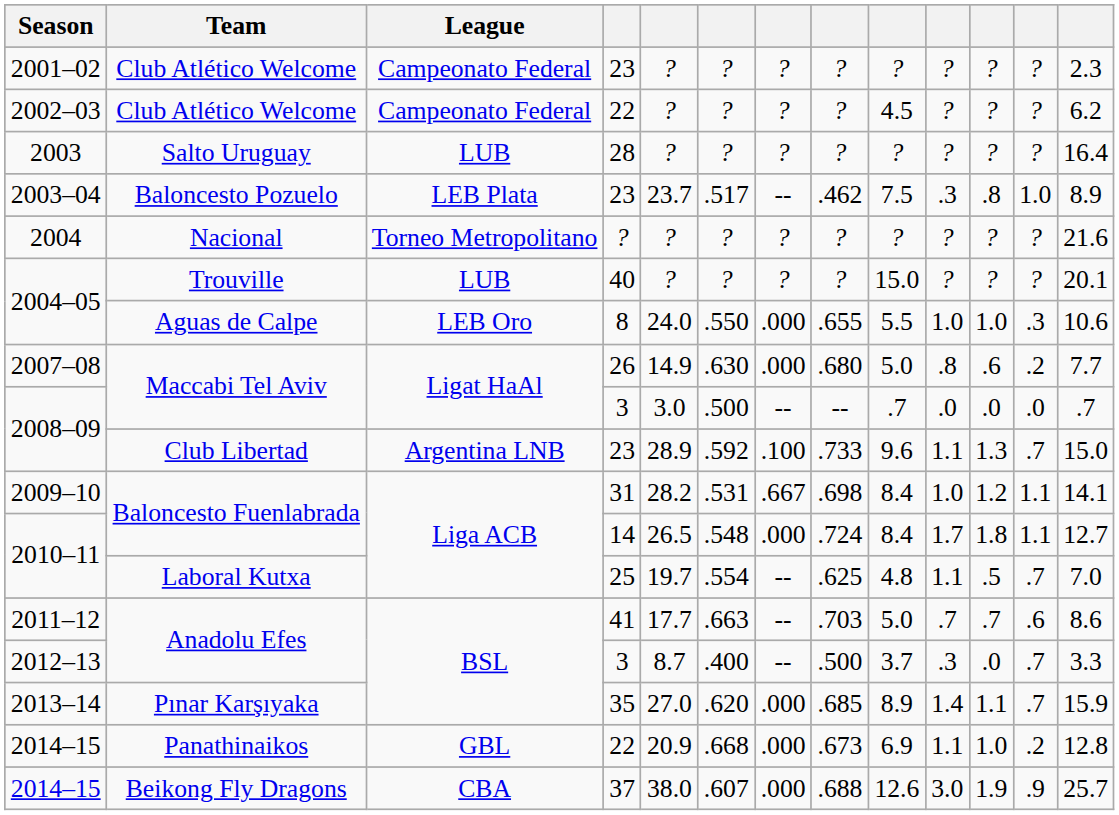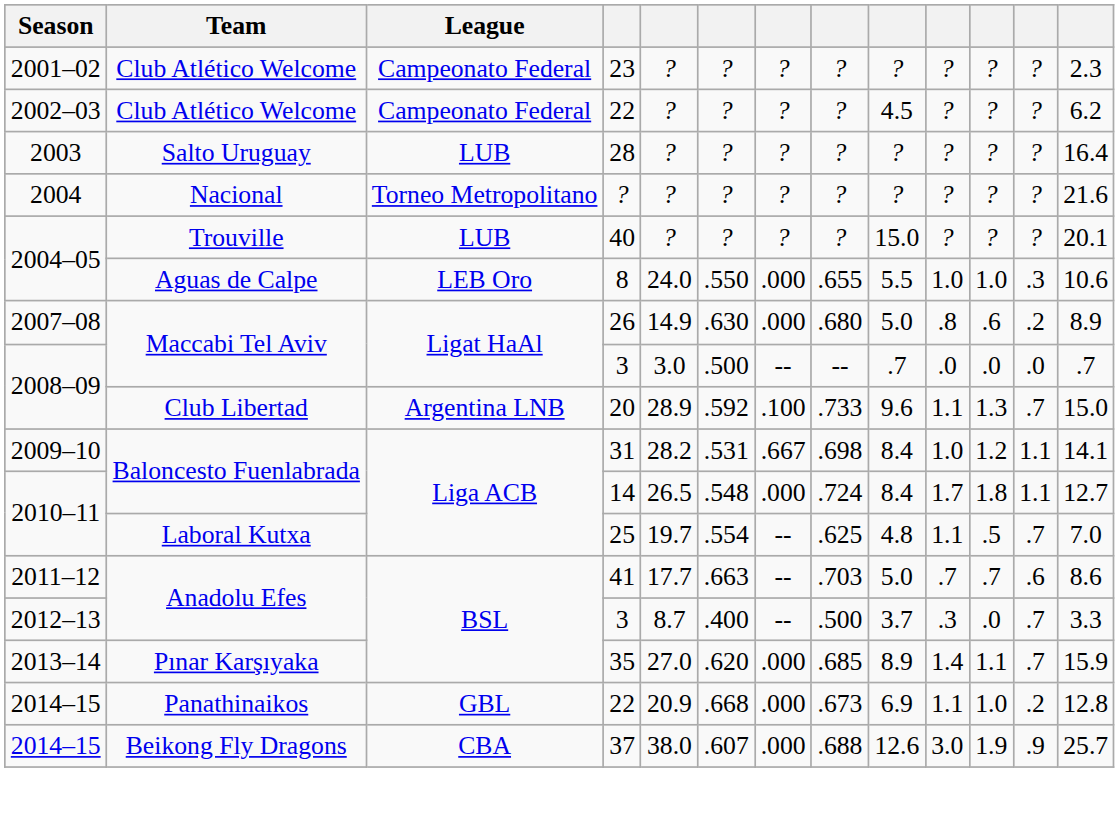- row: 2003–04 | Baloncesto Pozuelo | LEB Plata | 23 | 23.7 | .517 | -- | .462 | 7.5 | .3 | .8 | 1.0 | 8.9
2007–08 | column 13: 7.7 -> 8.9
2008–09 / Club Libertad | column 4: 23 -> 20
